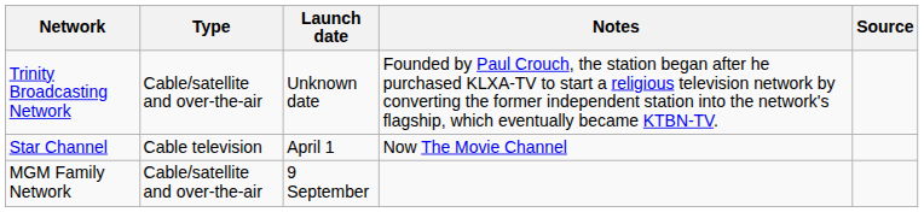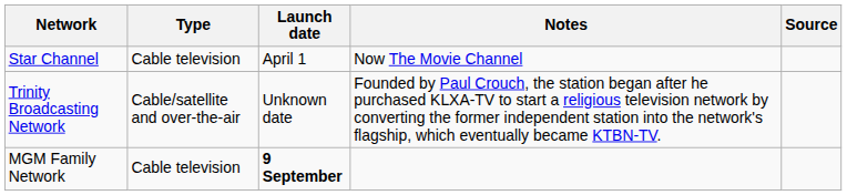rows swapped: Trinity Broadcasting Network <-> Star Channel
MGM Family Network | Type: Cable/satellite and over-the-air -> Cable television
MGM Family Network | Launch date: normal -> bold
